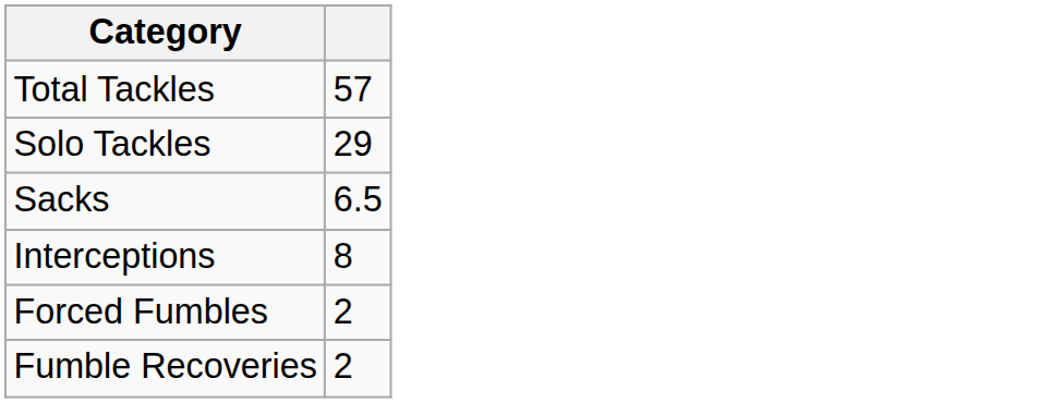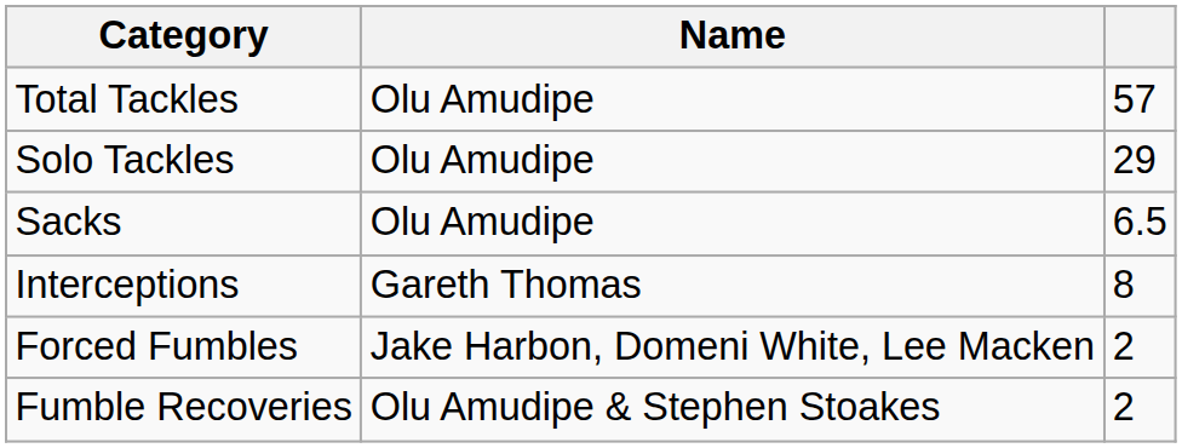+ column: Name | Olu Amudipe | Olu Amudipe | Olu Amudipe | Gareth Thomas | Jake Harbon, Domeni White, Lee Macken | Olu Amudipe & Stephen Stoakes
